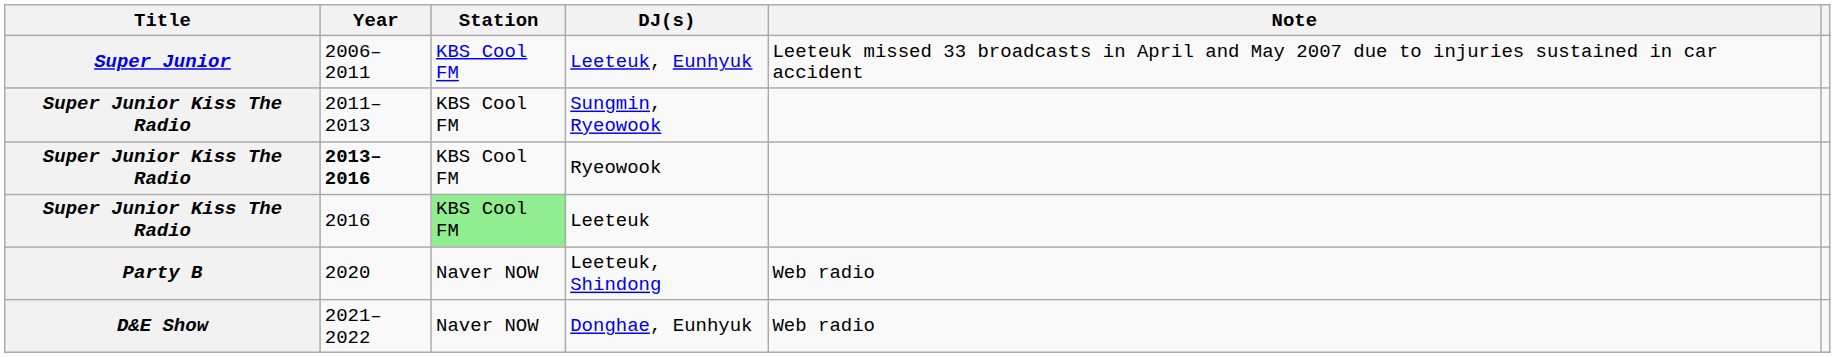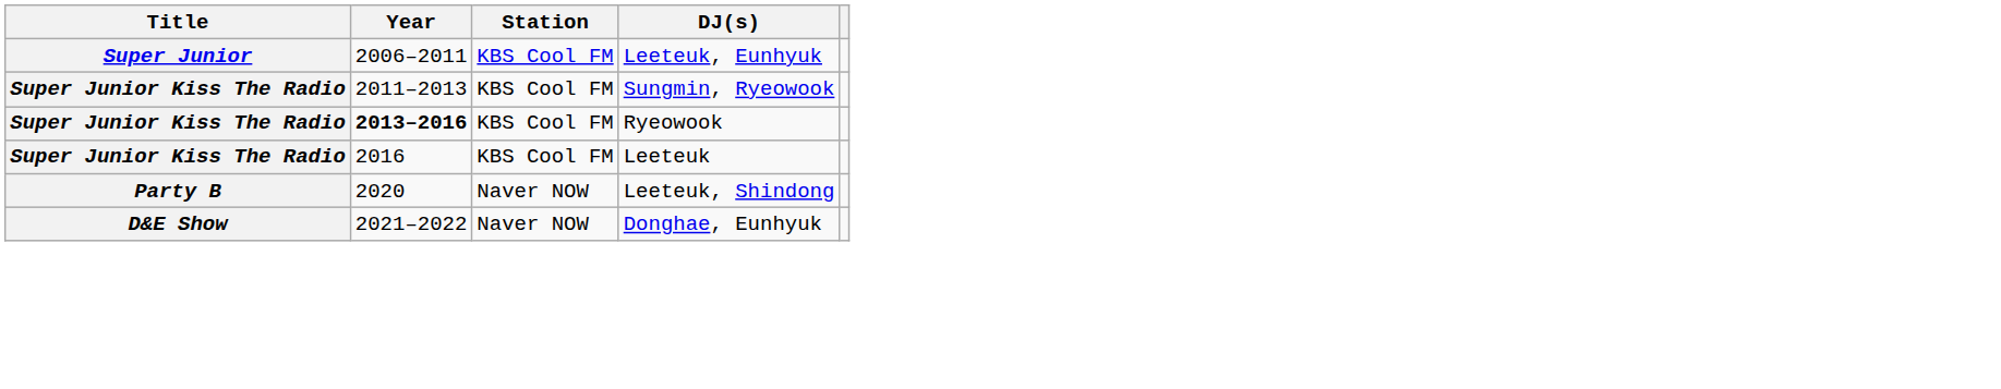- column: Note | Leeteuk missed 33 broadcasts in April and May 2007 due to injuries sustained in car accident | Web radio | Web radio
Leeteuk | Station: lightgreen background -> no background
